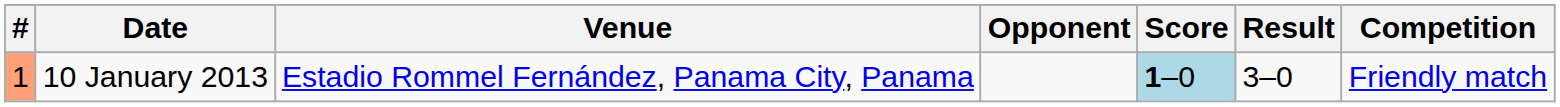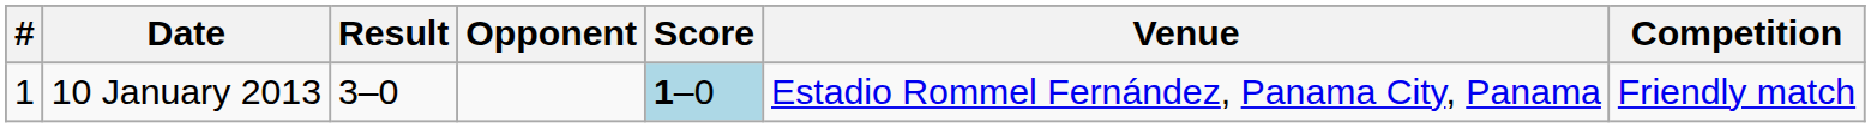columns swapped: Venue <-> Result
10 January 2013 | #: lightsalmon background -> no background
